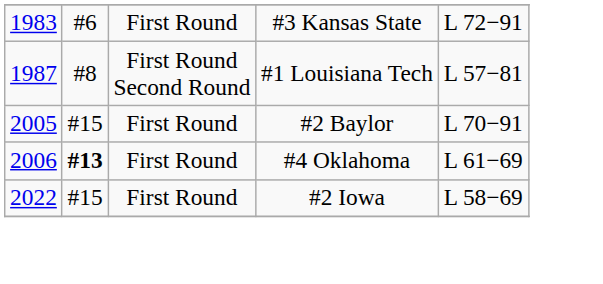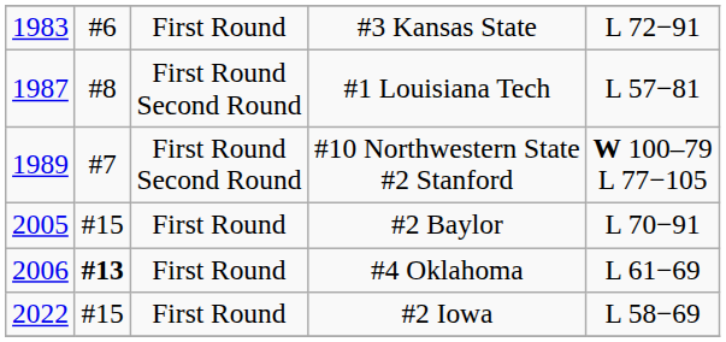+ row: 1989 | #7 | First Round Second Round | #10 Northwestern State #2 Stanford | W 100–79 L 77−105
